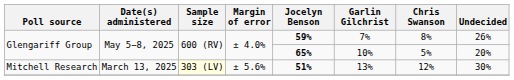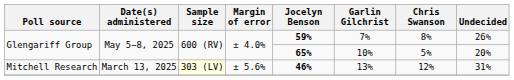Mitchell Research | Jocelyn Benson: 51% -> 46%
Mitchell Research | Undecided: 30% -> 31%
